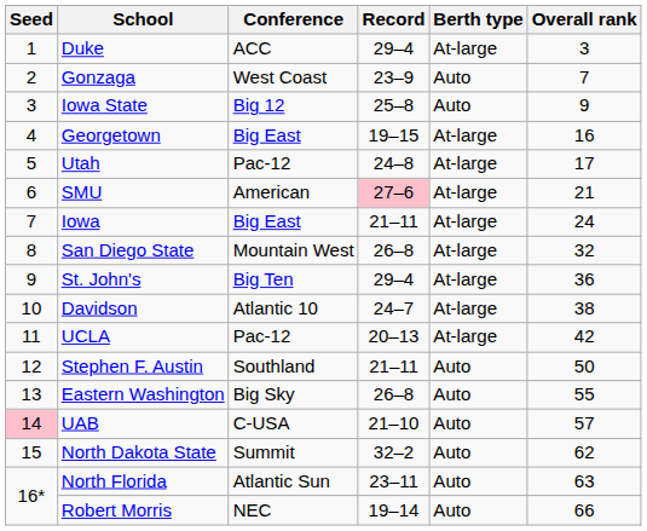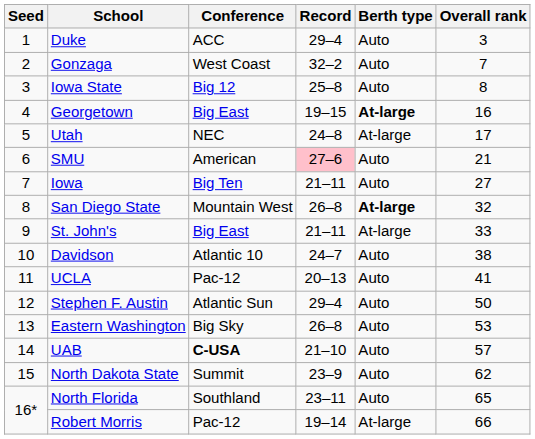Duke | Berth type: At-large -> Auto
Gonzaga | Record: 23–9 -> 32–2
Iowa State | Overall rank: 9 -> 8
Georgetown | Berth type: normal -> bold
Utah | Conference: Pac-12 -> NEC
SMU | Berth type: At-large -> Auto
Iowa | Conference: Big East -> Big Ten
Iowa | Berth type: At-large -> Auto
Iowa | Overall rank: 24 -> 27
San Diego State | Berth type: normal -> bold
St. John's | Conference: Big Ten -> Big East
St. John's | Record: 29–4 -> 21–11
St. John's | Overall rank: 36 -> 33
Davidson | Berth type: At-large -> Auto
UCLA | Berth type: At-large -> Auto
UCLA | Overall rank: 42 -> 41
Stephen F. Austin | Conference: Southland -> Atlantic Sun
Stephen F. Austin | Record: 21–11 -> 29–4
Eastern Washington | Overall rank: 55 -> 53
UAB | Seed: pink background -> no background
UAB | Conference: normal -> bold
North Dakota State | Record: 32–2 -> 23–9
North Florida | Conference: Atlantic Sun -> Southland
North Florida | Overall rank: 63 -> 65
Robert Morris | Conference: NEC -> Pac-12
Robert Morris | Berth type: Auto -> At-large
